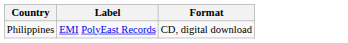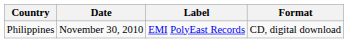+ column: Date | November 30, 2010
